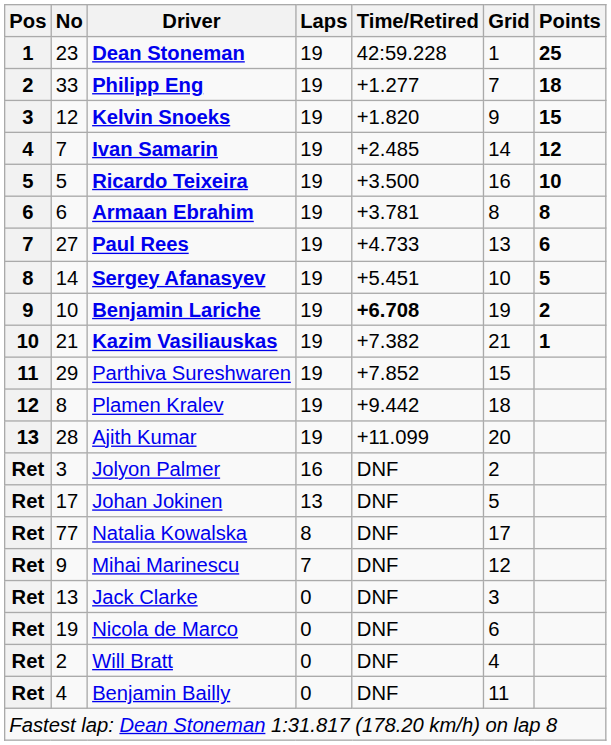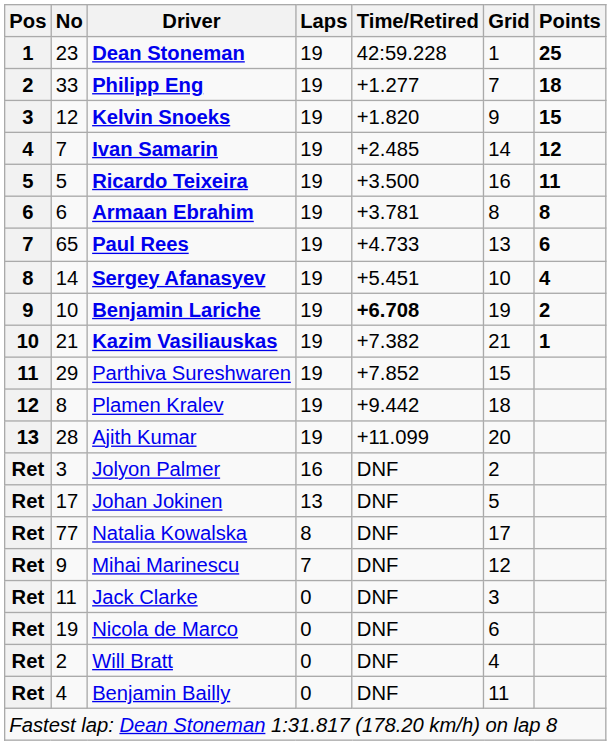Ricardo Teixeira | Points: 10 -> 11
Paul Rees | No: 27 -> 65
Sergey Afanasyev | Points: 5 -> 4
Jack Clarke | No: 13 -> 11
